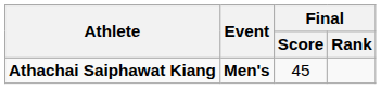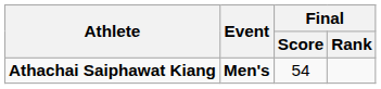Athachai Saiphawat Kiang | Final / Score: 45 -> 54
